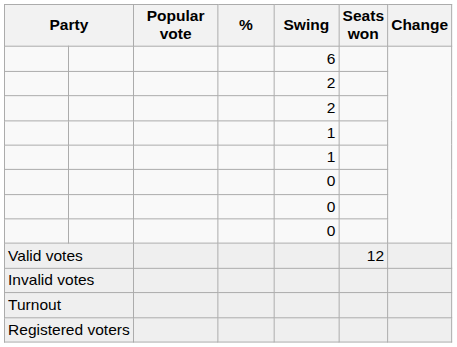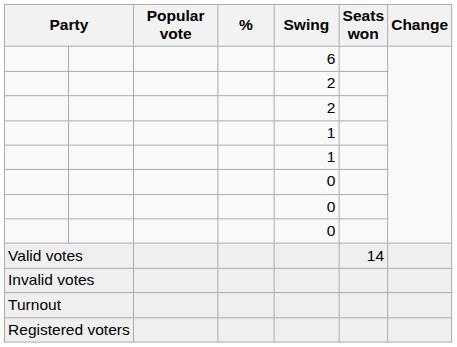Valid votes | Seats won: 12 -> 14
